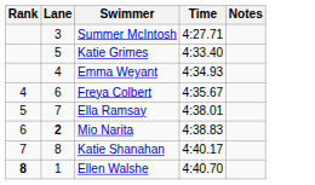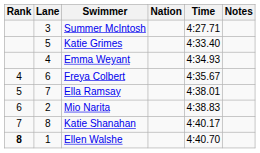+ column: Nation
Mio Narita | Lane: bold -> normal
